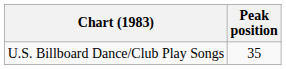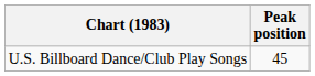U.S. Billboard Dance/Club Play Songs | Peak position: 35 -> 45
